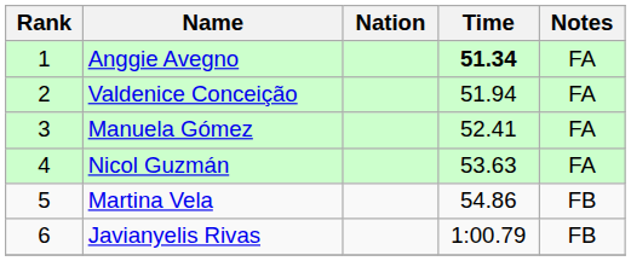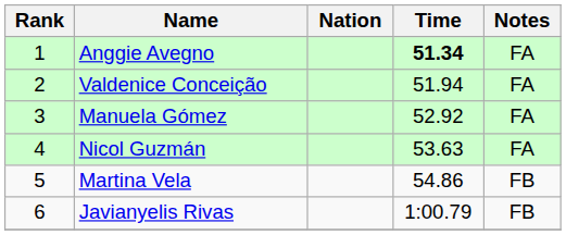Manuela Gómez | Time: 52.41 -> 52.92
